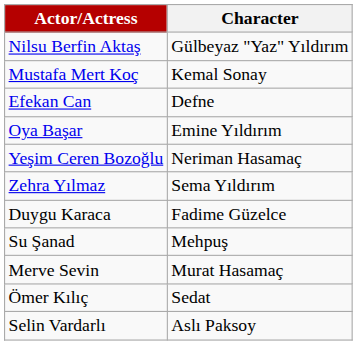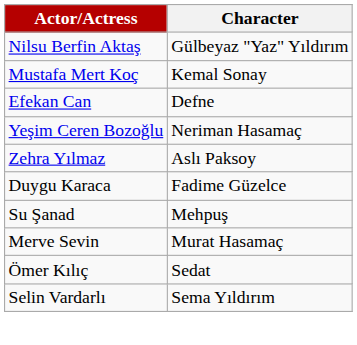- row: Oya Başar | Emine Yıldırım
Zehra Yılmaz | Character: Sema Yıldırım -> Aslı Paksoy
Selin Vardarlı | Character: Aslı Paksoy -> Sema Yıldırım
